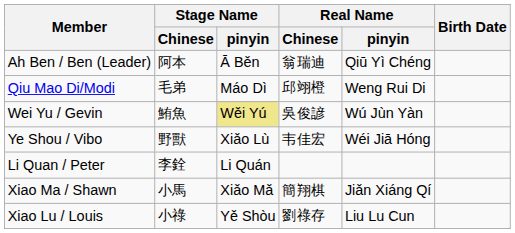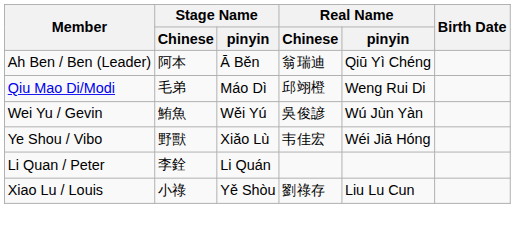Wei Yu / Gevin | Stage Name / pinyin: khaki background -> no background
- row: Xiao Ma / Shawn | 小馬 | Xiǎo Mǎ | 簡翔棋 | Jiǎn Xiáng Qí
